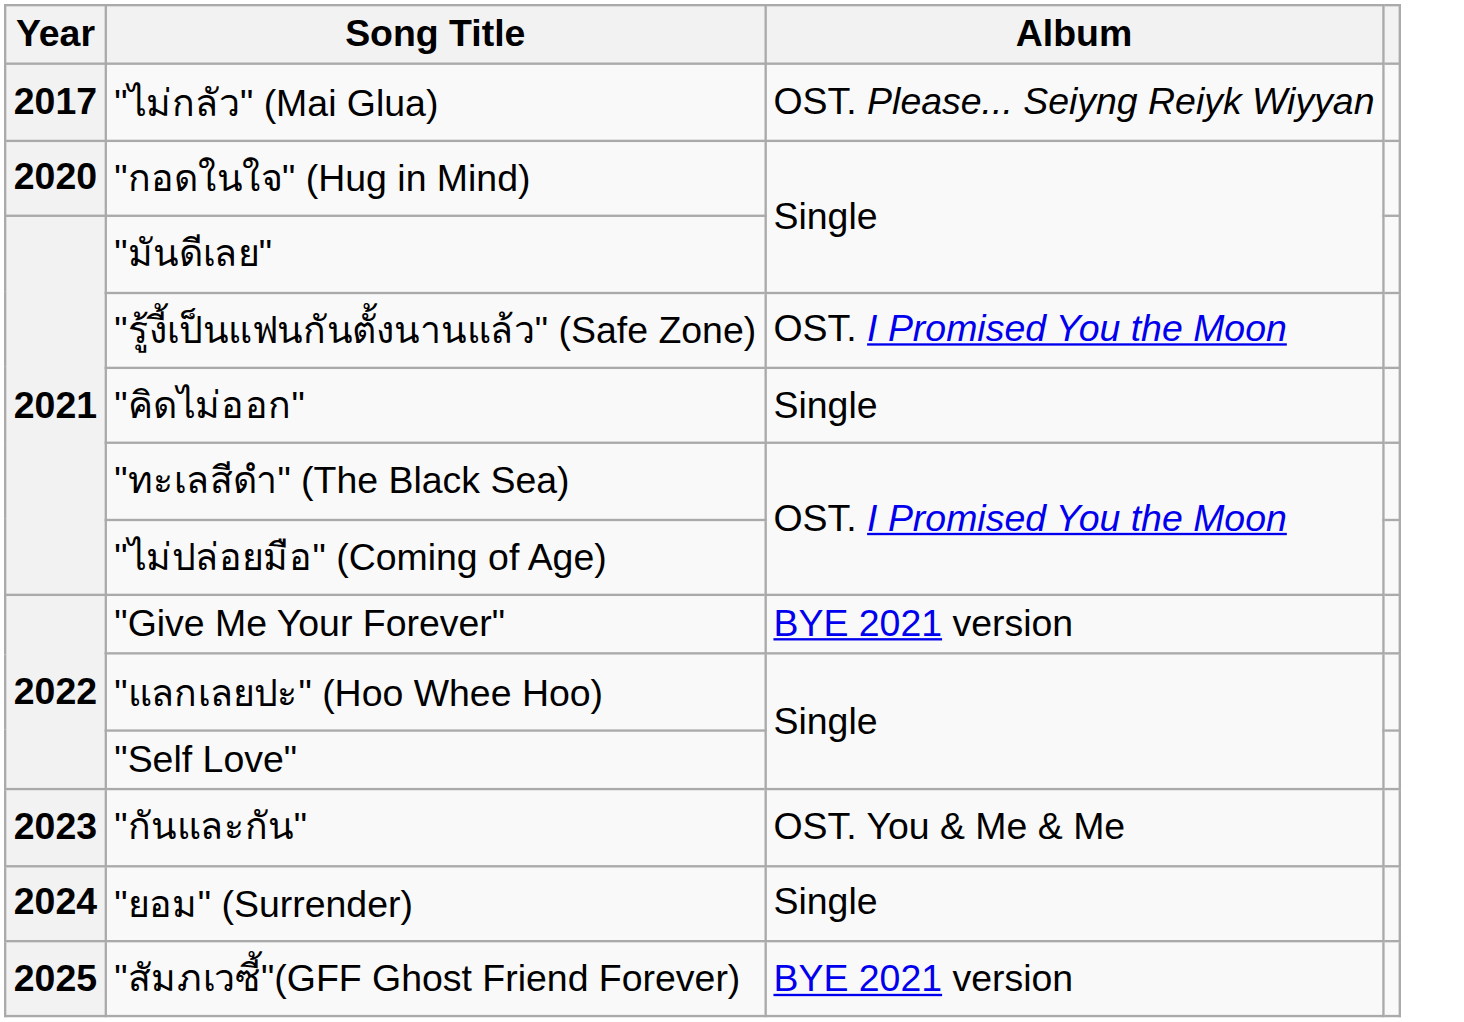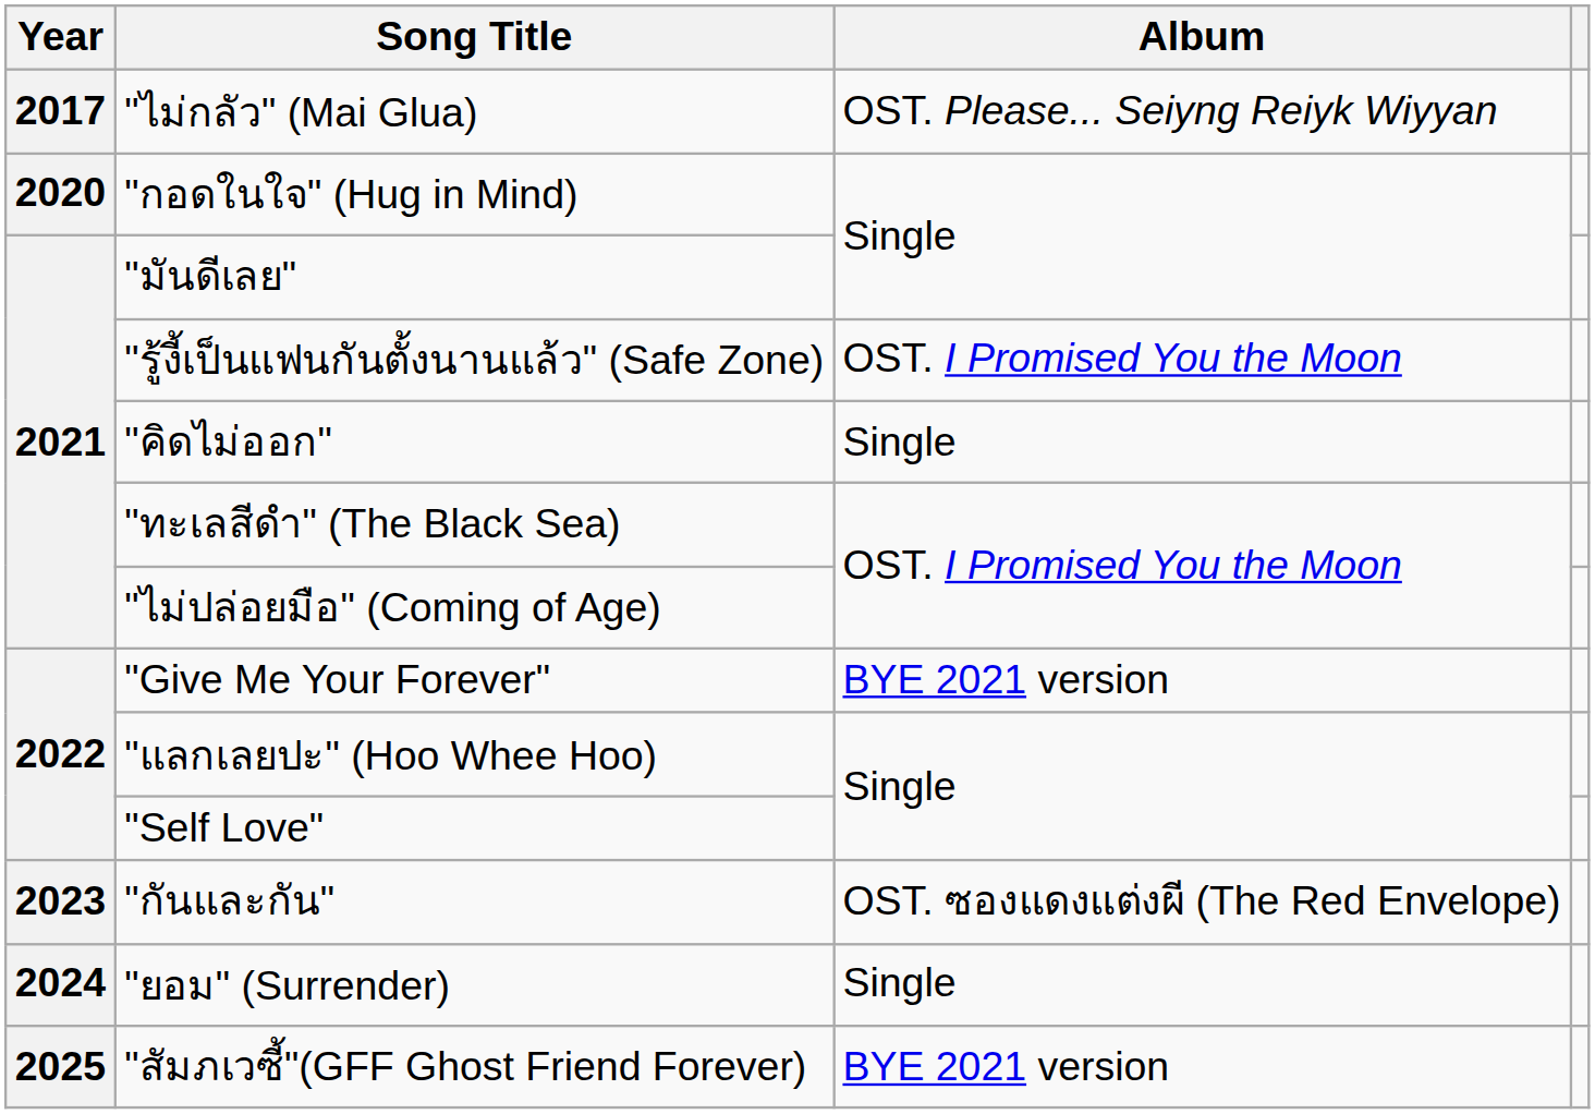"กันและกัน" | Album: OST. You & Me & Me -> OST. ซองแดงแต่งผี (The Red Envelope)
